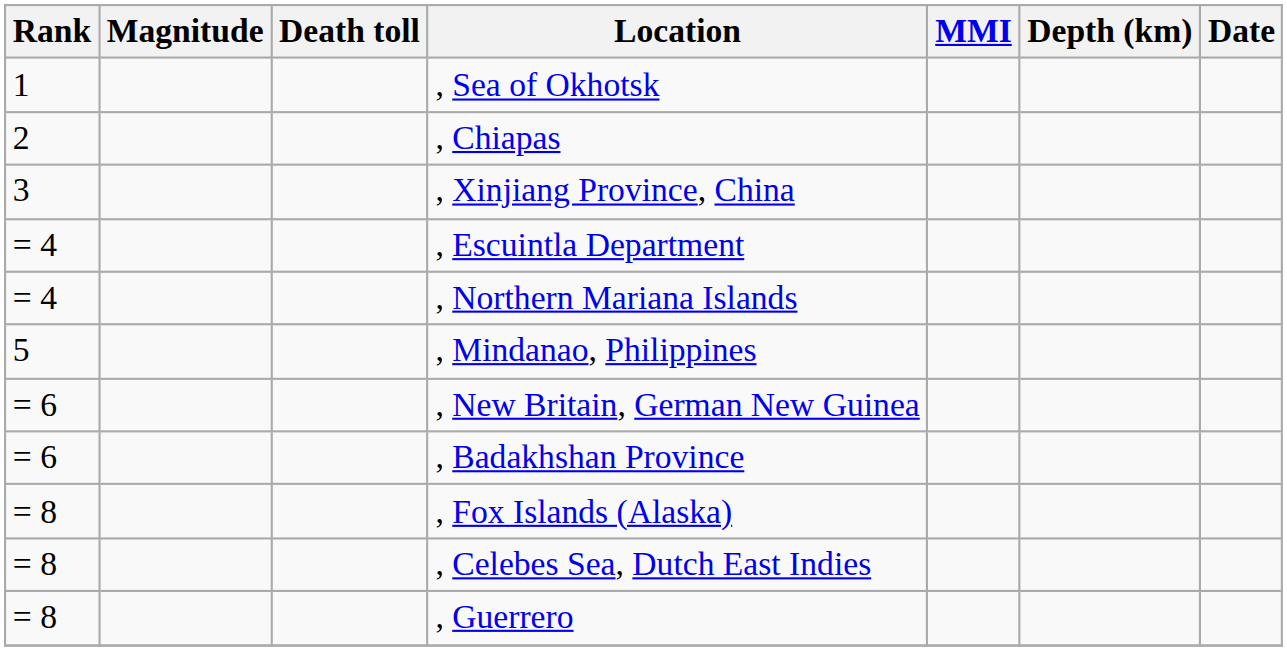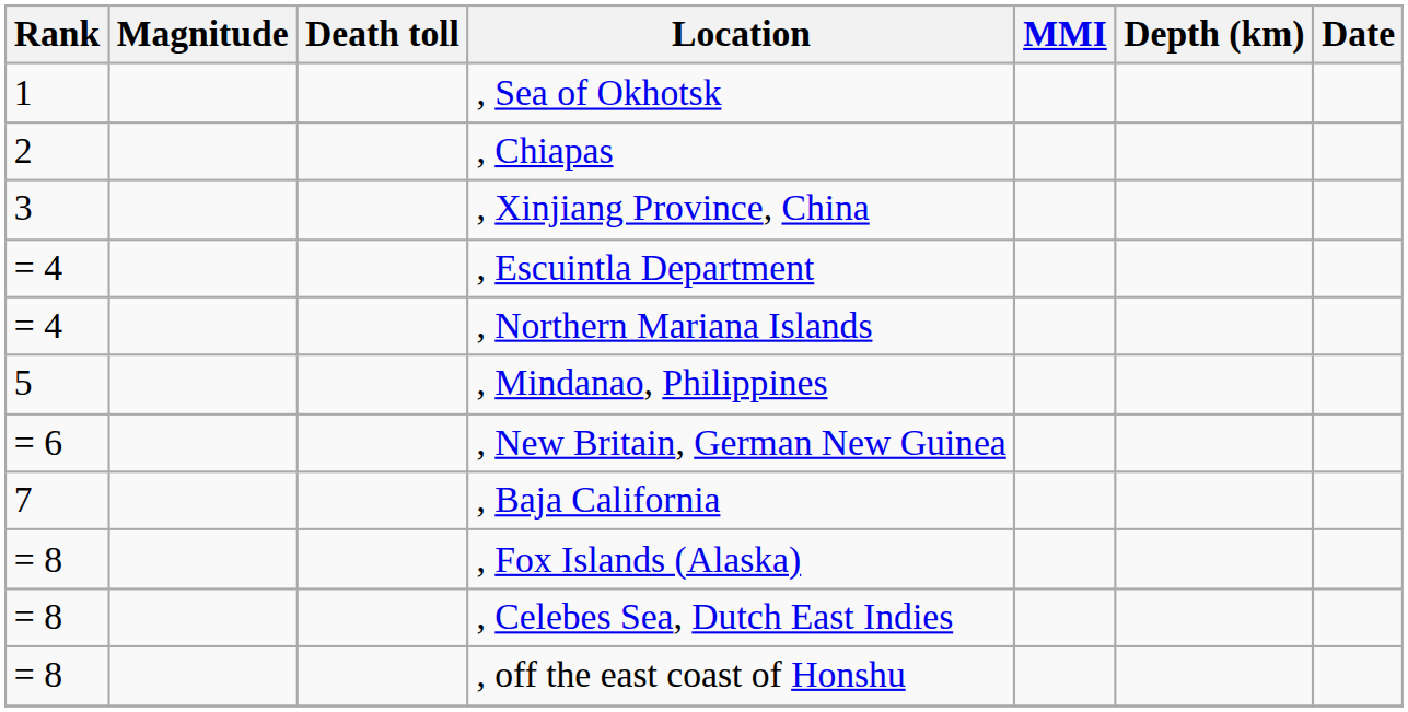- row: = 6 | , Badakhshan Province
+ row: 7 | , Baja California
- row: = 8 | , Guerrero
+ row: = 8 | , off the east coast of Honshu
